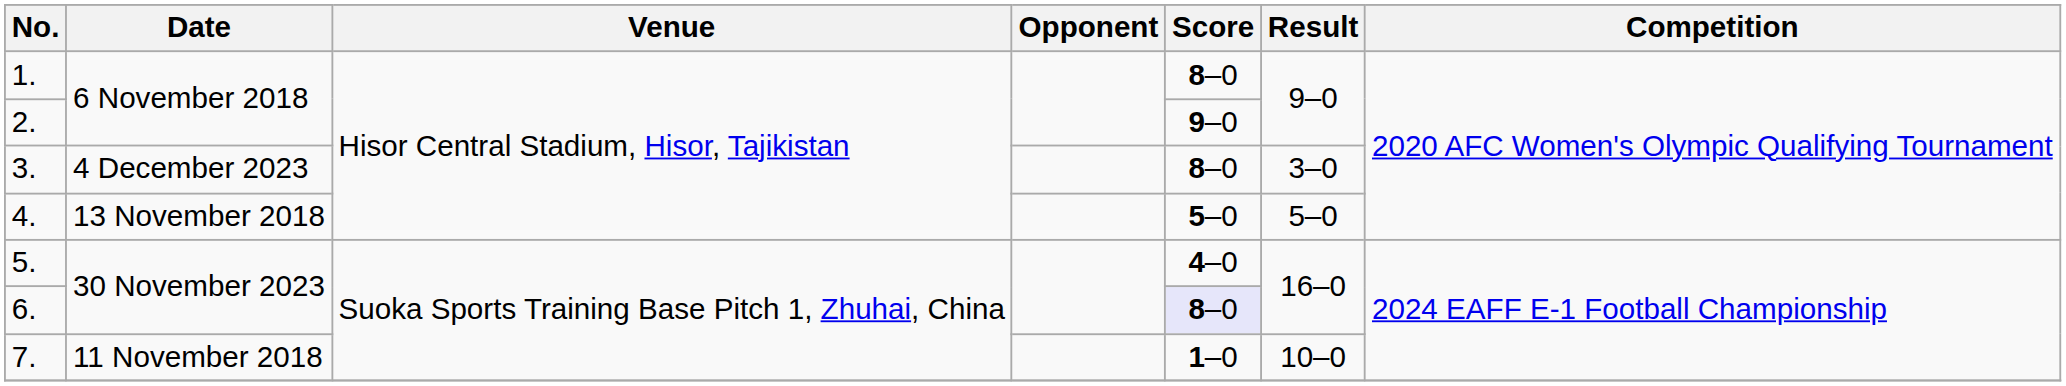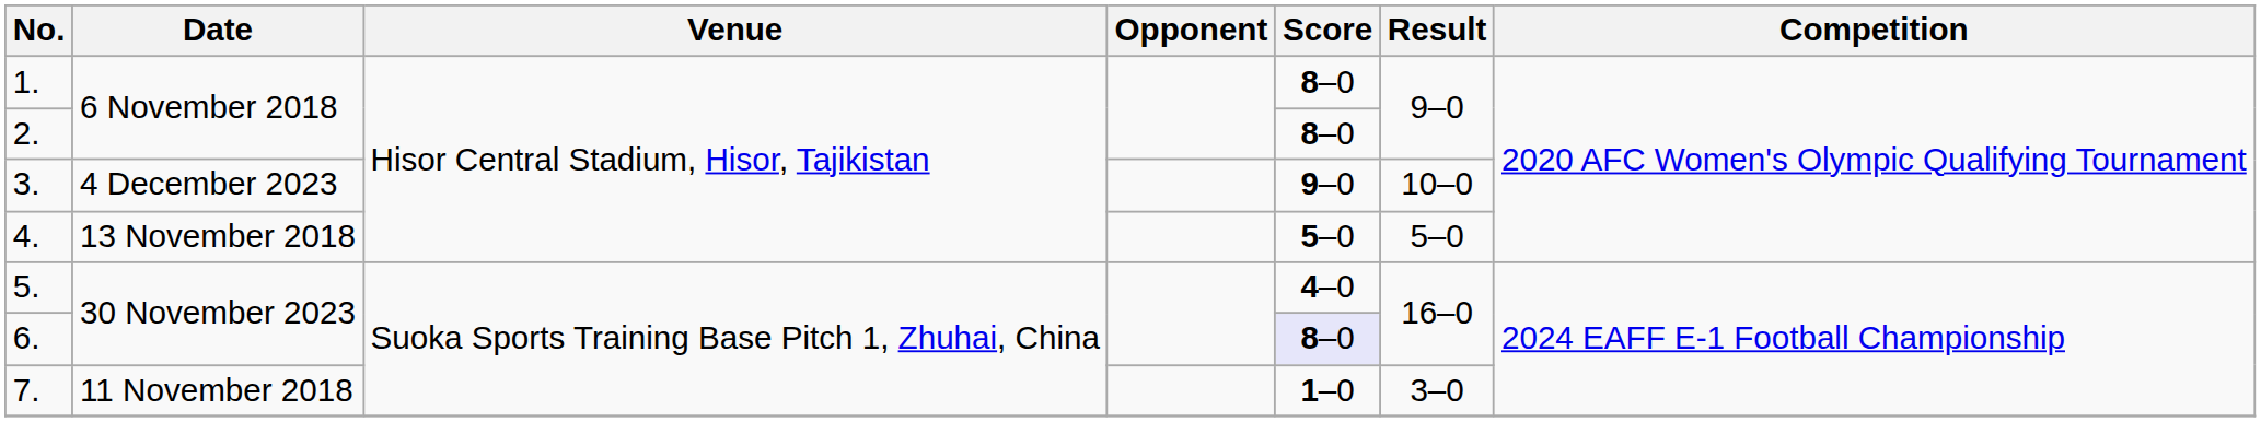2. | Score: 9–0 -> 8–0
3. | Score: 8–0 -> 9–0
3. | Result: 3–0 -> 10–0
7. | Result: 10–0 -> 3–0
